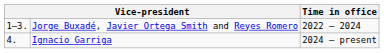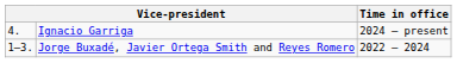rows swapped: Jorge Buxadé, Javier Ortega Smith and Reyes Romero <-> Ignacio Garriga
